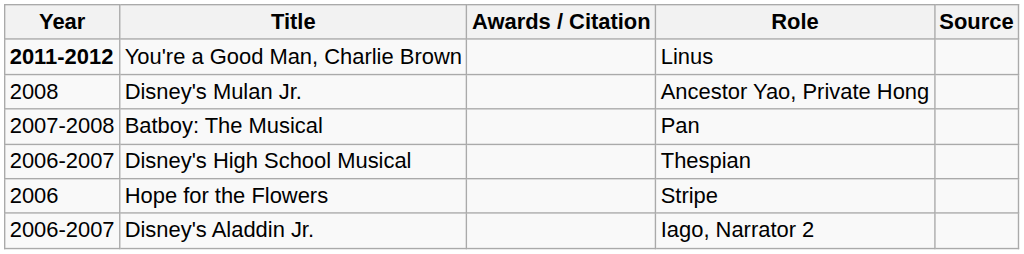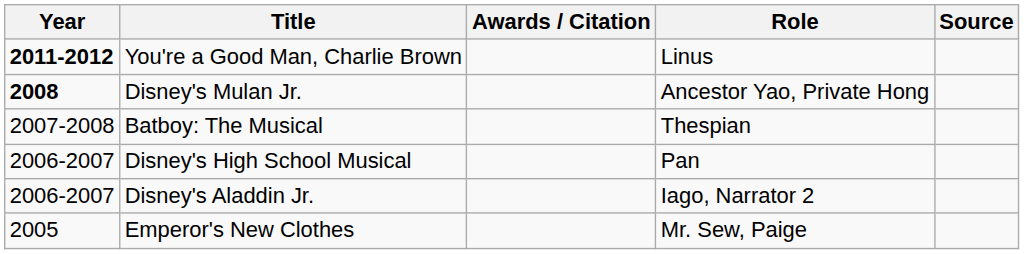Disney's Mulan Jr. | Year: normal -> bold
Batboy: The Musical | Role: Pan -> Thespian
Disney's High School Musical | Role: Thespian -> Pan
- row: 2006 | Hope for the Flowers | Stripe
+ row: 2005 | Emperor's New Clothes | Mr. Sew, Paige
